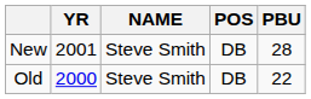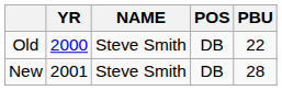rows swapped: New <-> Old
